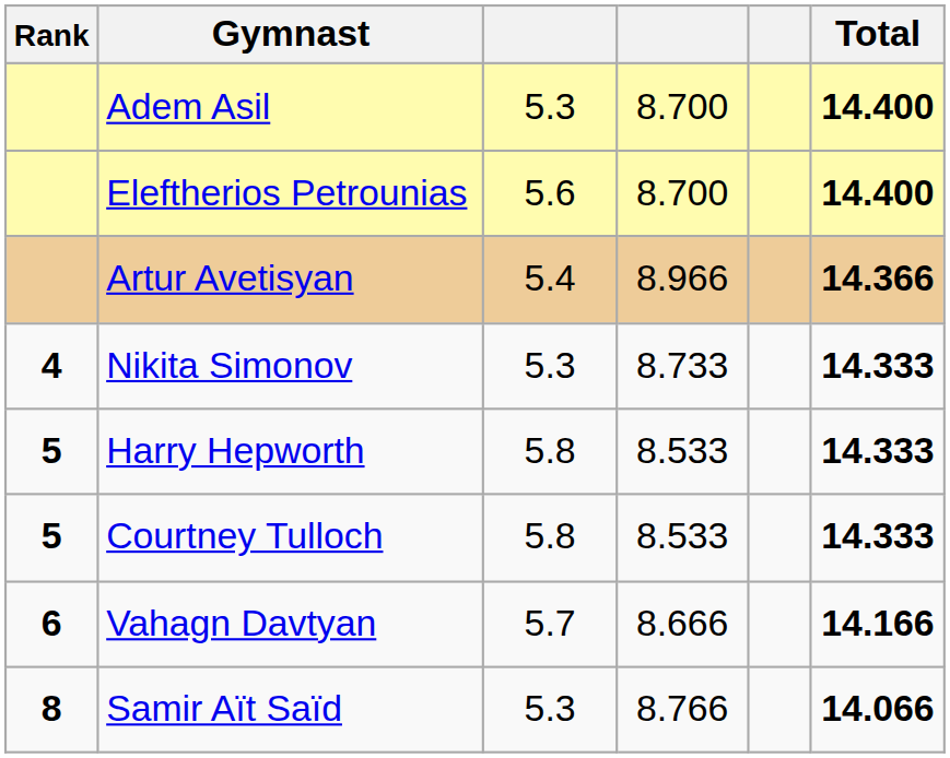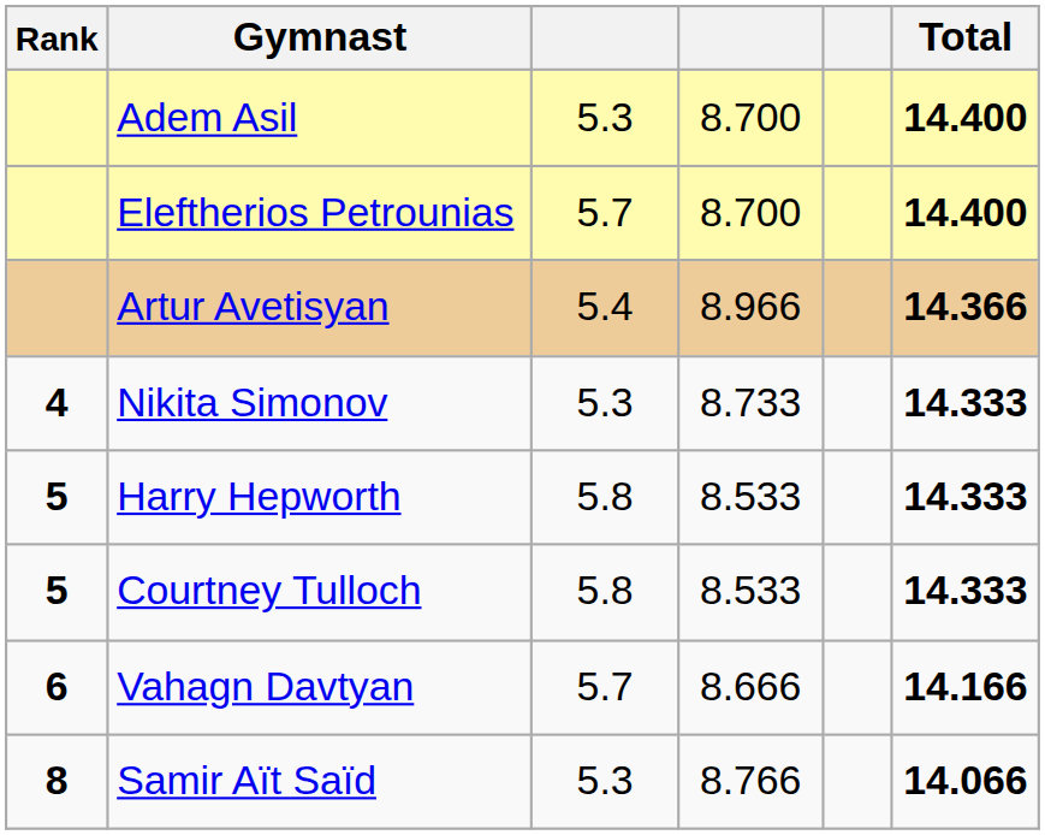Eleftherios Petrounias | column 3: 5.6 -> 5.7
